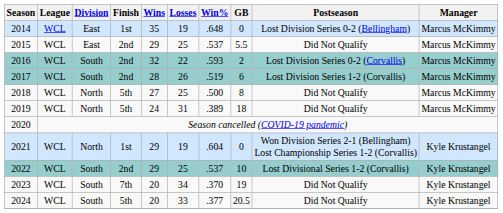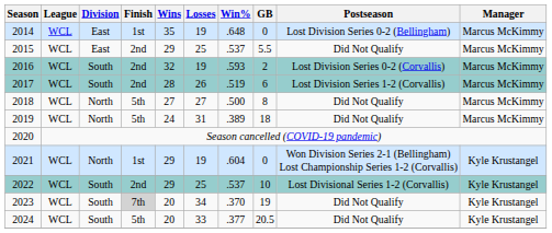2016 | Losses: 22 -> 19
2018 | Losses: 25 -> 27
2023 | Finish: no background -> lightgrey background
